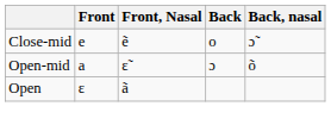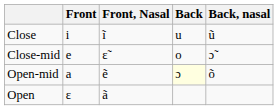+ row: Close | i | ĩ | u | ũ
Close-mid | Front, Nasal: ẽ -> ɛ̃
Open-mid | Front, Nasal: ɛ̃ -> ẽ
Open-mid | Back: no background -> lightyellow background
